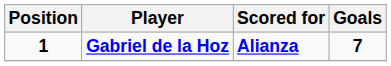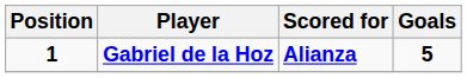Gabriel de la Hoz | Goals: 7 -> 5
